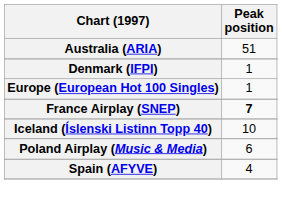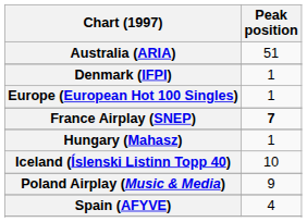+ row: Hungary (Mahasz) | 1
Poland Airplay (Music & Media) | Peak position: 6 -> 9
